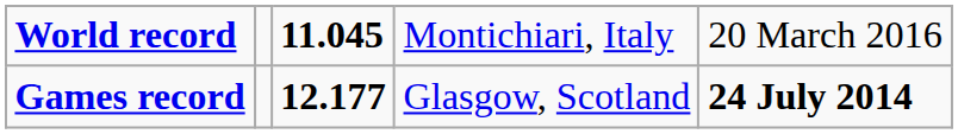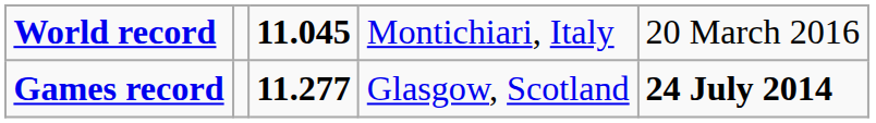Games record | column 3: 12.177 -> 11.277
